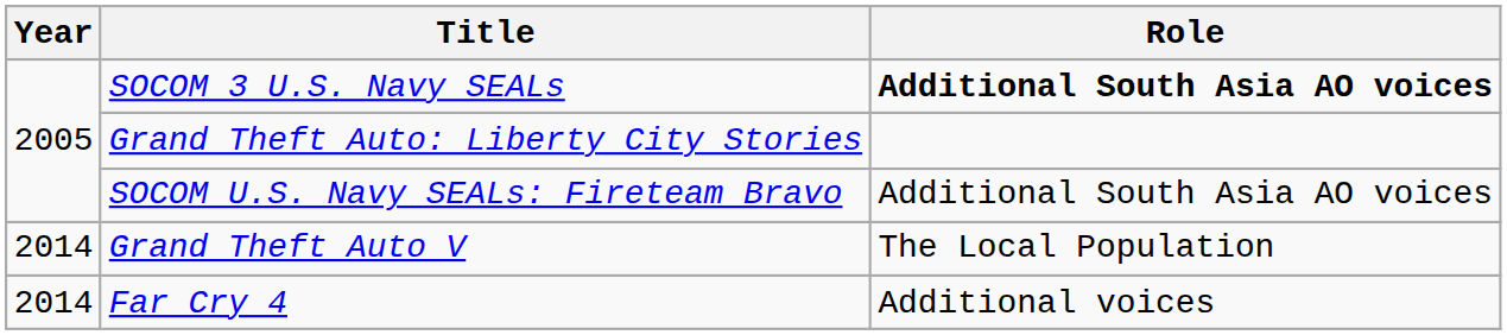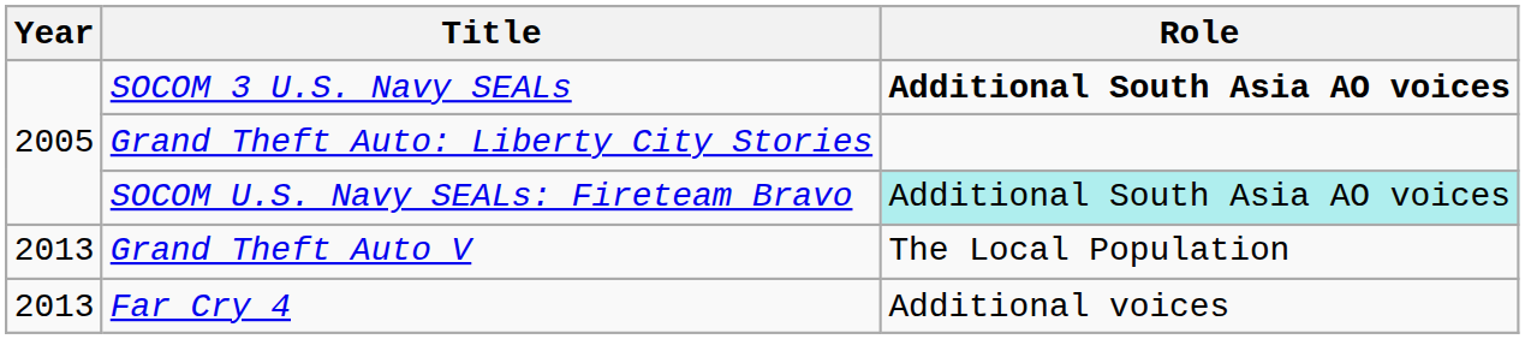SOCOM U.S. Navy SEALs: Fireteam Bravo | Role: no background -> paleturquoise background
Grand Theft Auto V | Year: 2014 -> 2013
Far Cry 4 | Year: 2014 -> 2013
